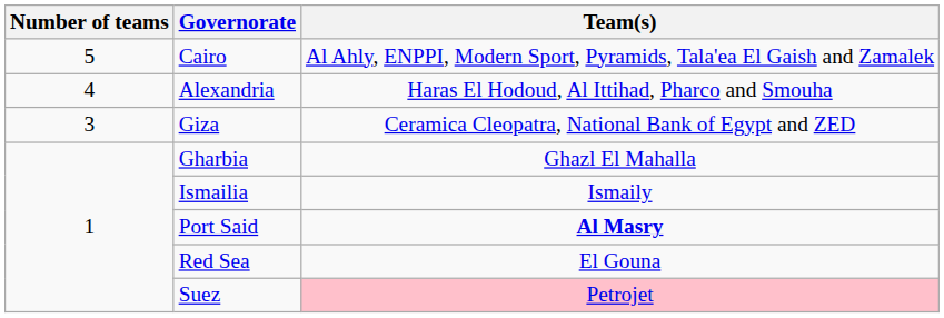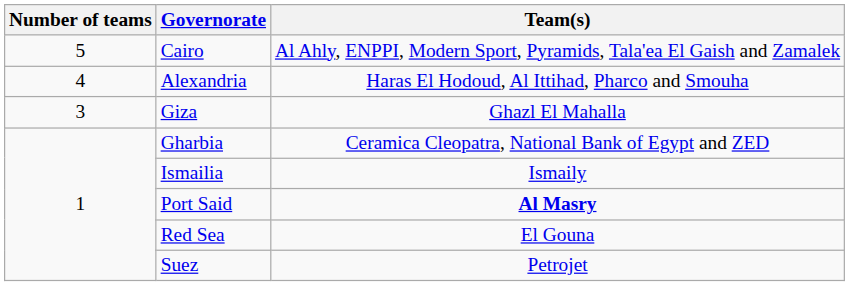Giza | Team(s): Ceramica Cleopatra, National Bank of Egypt and ZED -> Ghazl El Mahalla
Gharbia | Team(s): Ghazl El Mahalla -> Ceramica Cleopatra, National Bank of Egypt and ZED
Suez | Team(s): pink background -> no background
